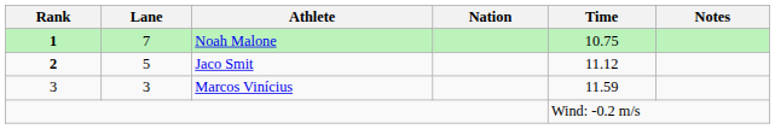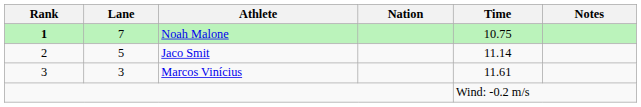Jaco Smit | Rank: bold -> normal
Jaco Smit | Time: 11.12 -> 11.14
Marcos Vinícius | Time: 11.59 -> 11.61
